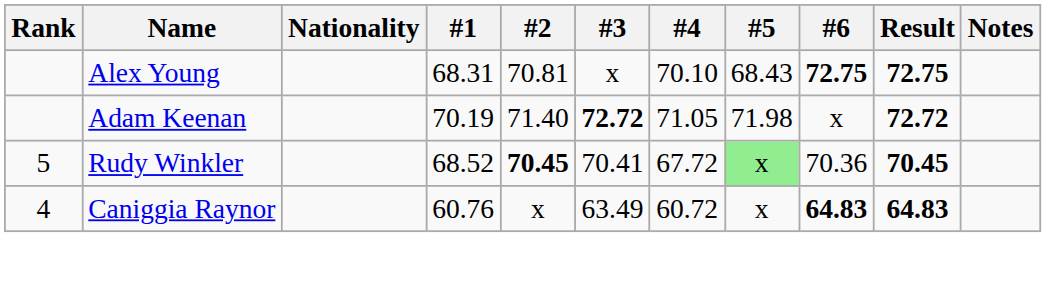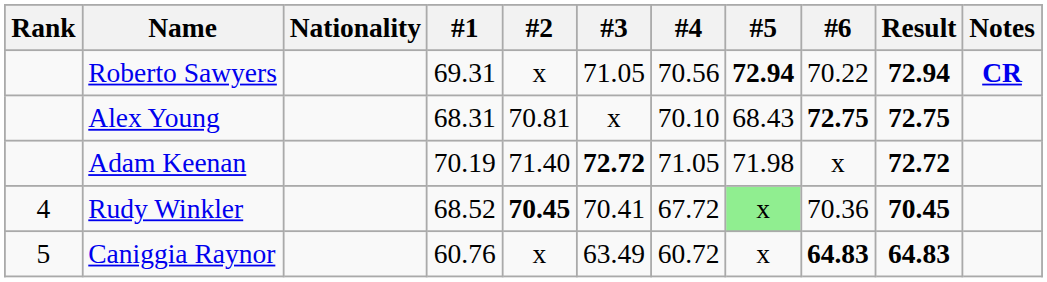+ row: Roberto Sawyers | 69.31 | x | 71.05 | 70.56 | 72.94 | 70.22 | 72.94 | CR
Rudy Winkler | Rank: 5 -> 4
Caniggia Raynor | Rank: 4 -> 5
